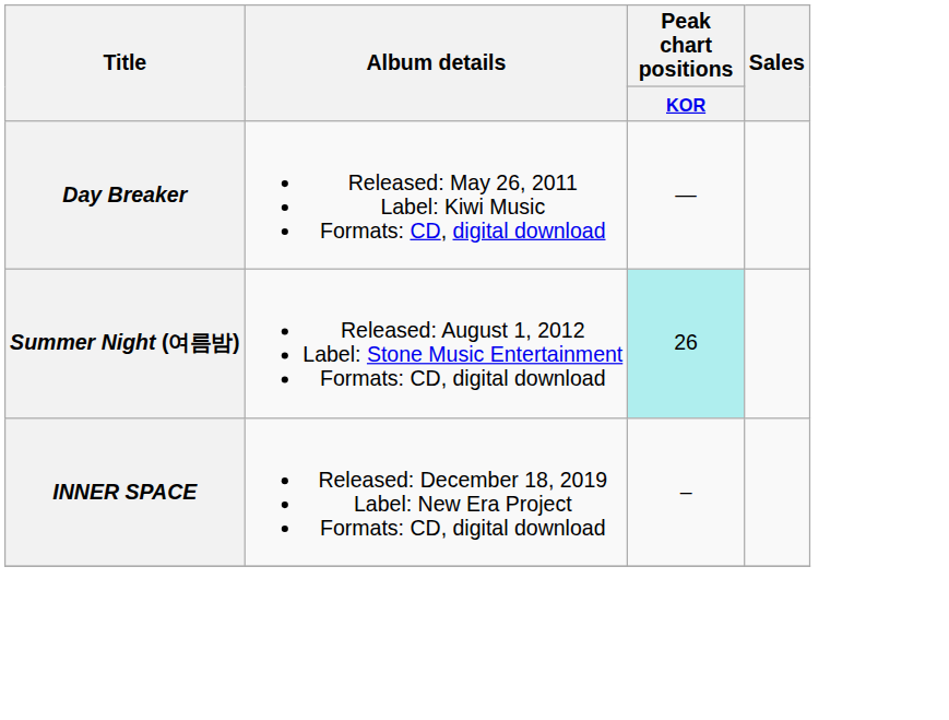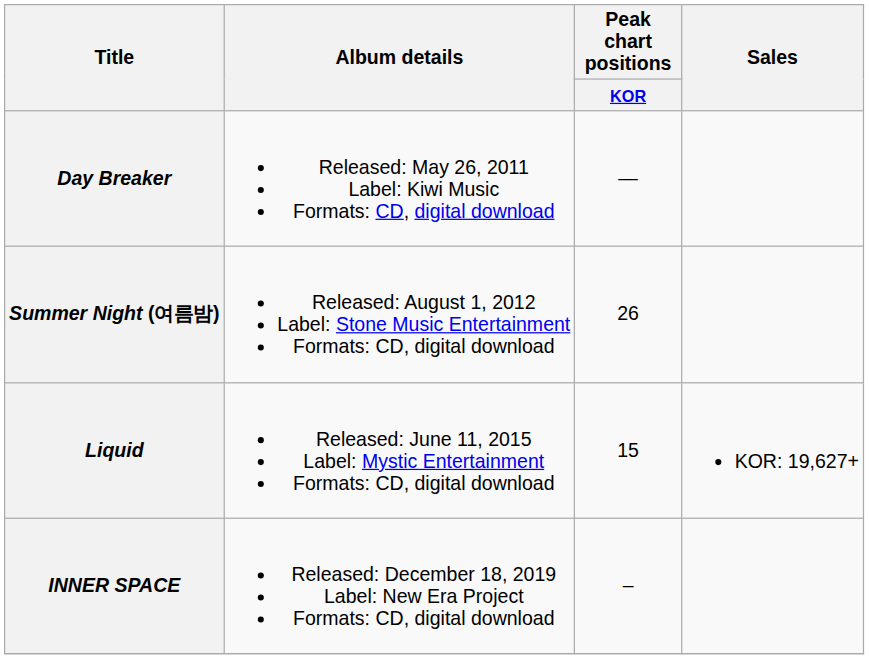Summer Night (여름밤) | Peak chart positions / KOR: paleturquoise background -> no background
+ row: Liquid | Released: June 11, 2015 Label: Mystic Entertainment Formats: CD, digital download | 15 | KOR: 19,627+
